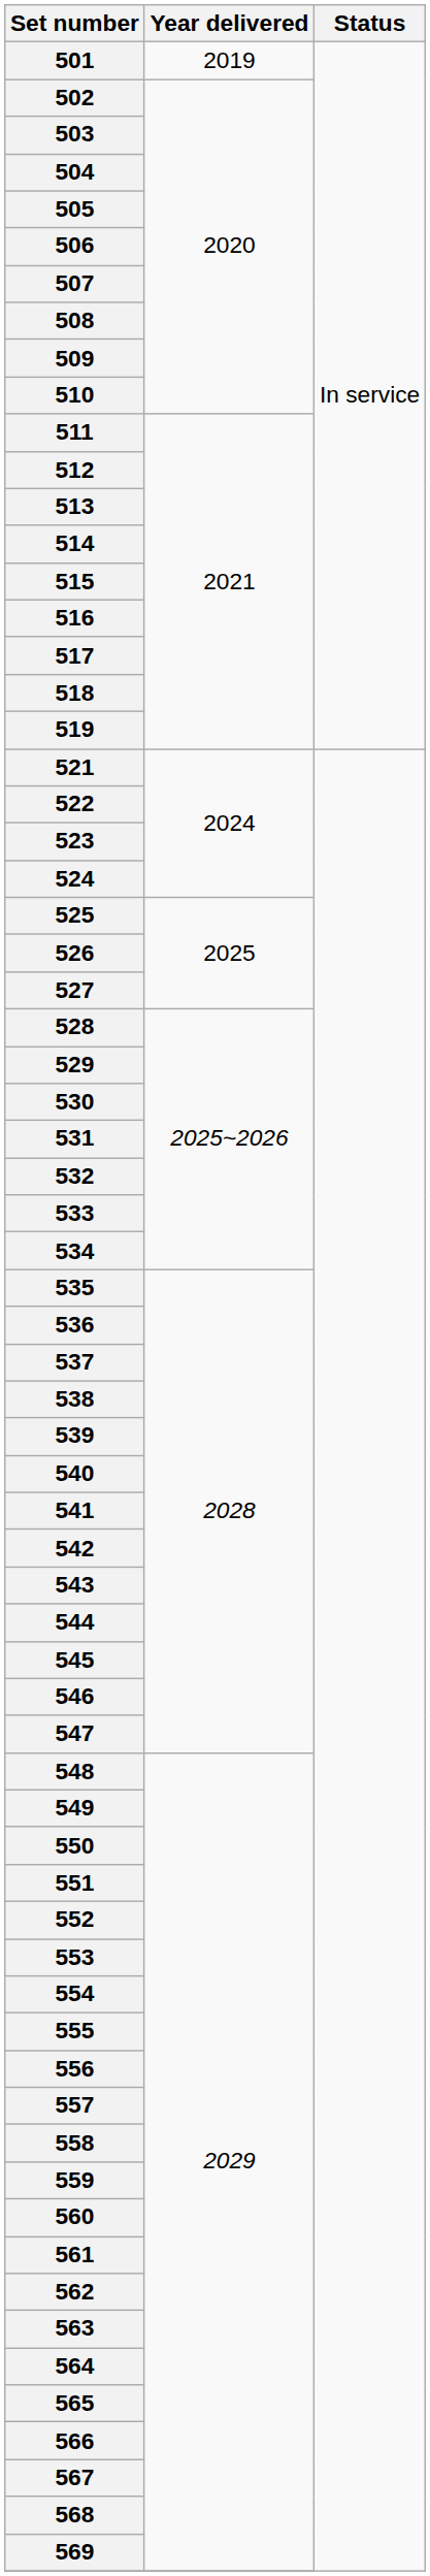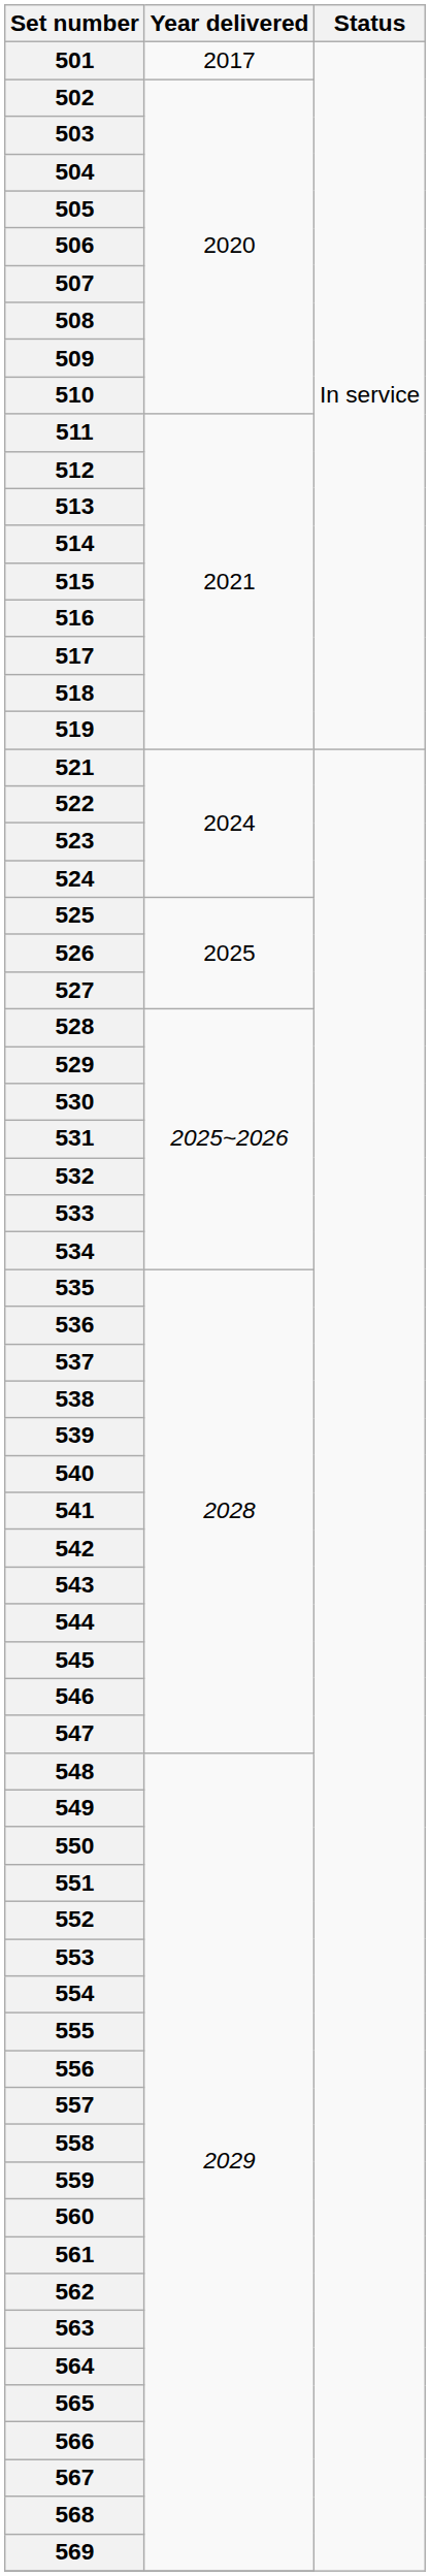501 | Year delivered: 2019 -> 2017
